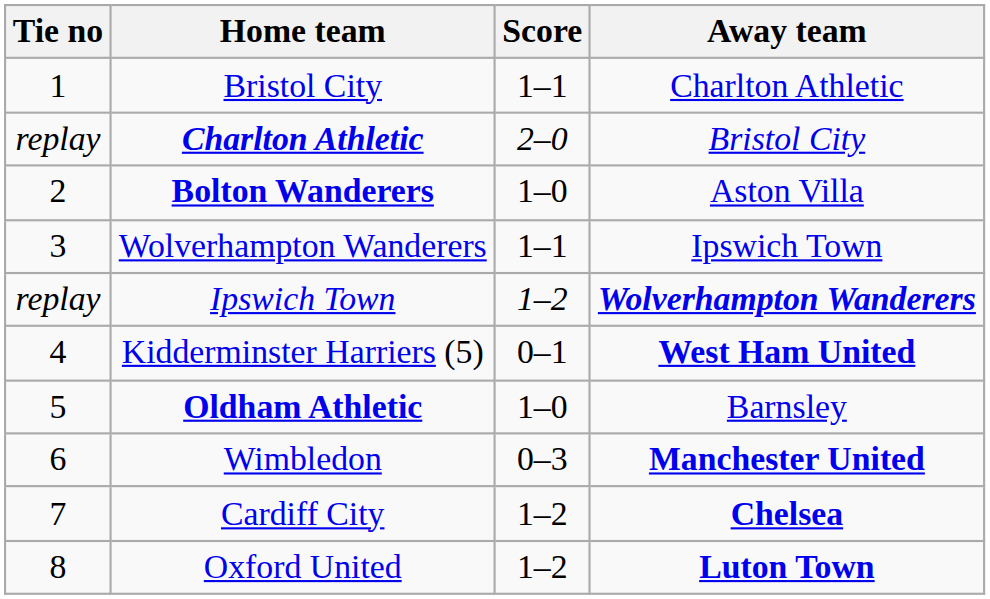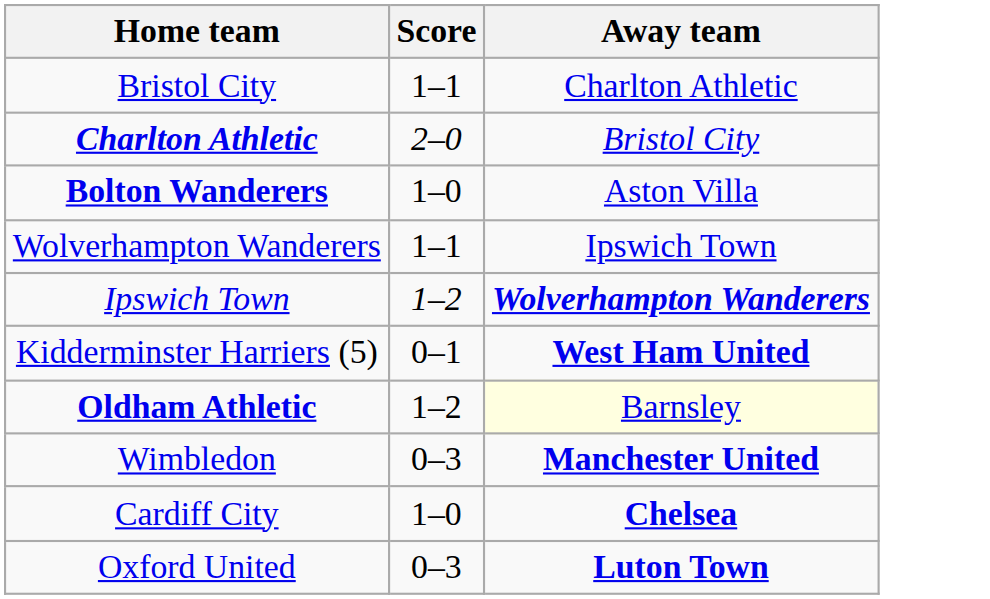- column: Tie no | 1 | replay | 2 | 3 | replay | 4 | 5 | 6 | 7 | 8
Oldham Athletic | Score: 1–0 -> 1–2
Oldham Athletic | Away team: no background -> lightyellow background
Cardiff City | Score: 1–2 -> 1–0
Oxford United | Score: 1–2 -> 0–3
